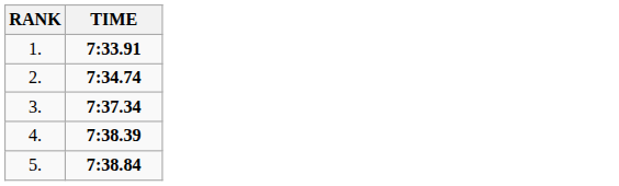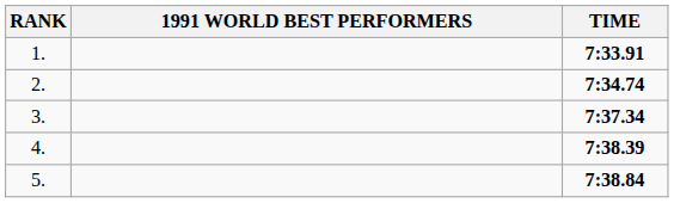+ column: 1991 WORLD BEST PERFORMERS
